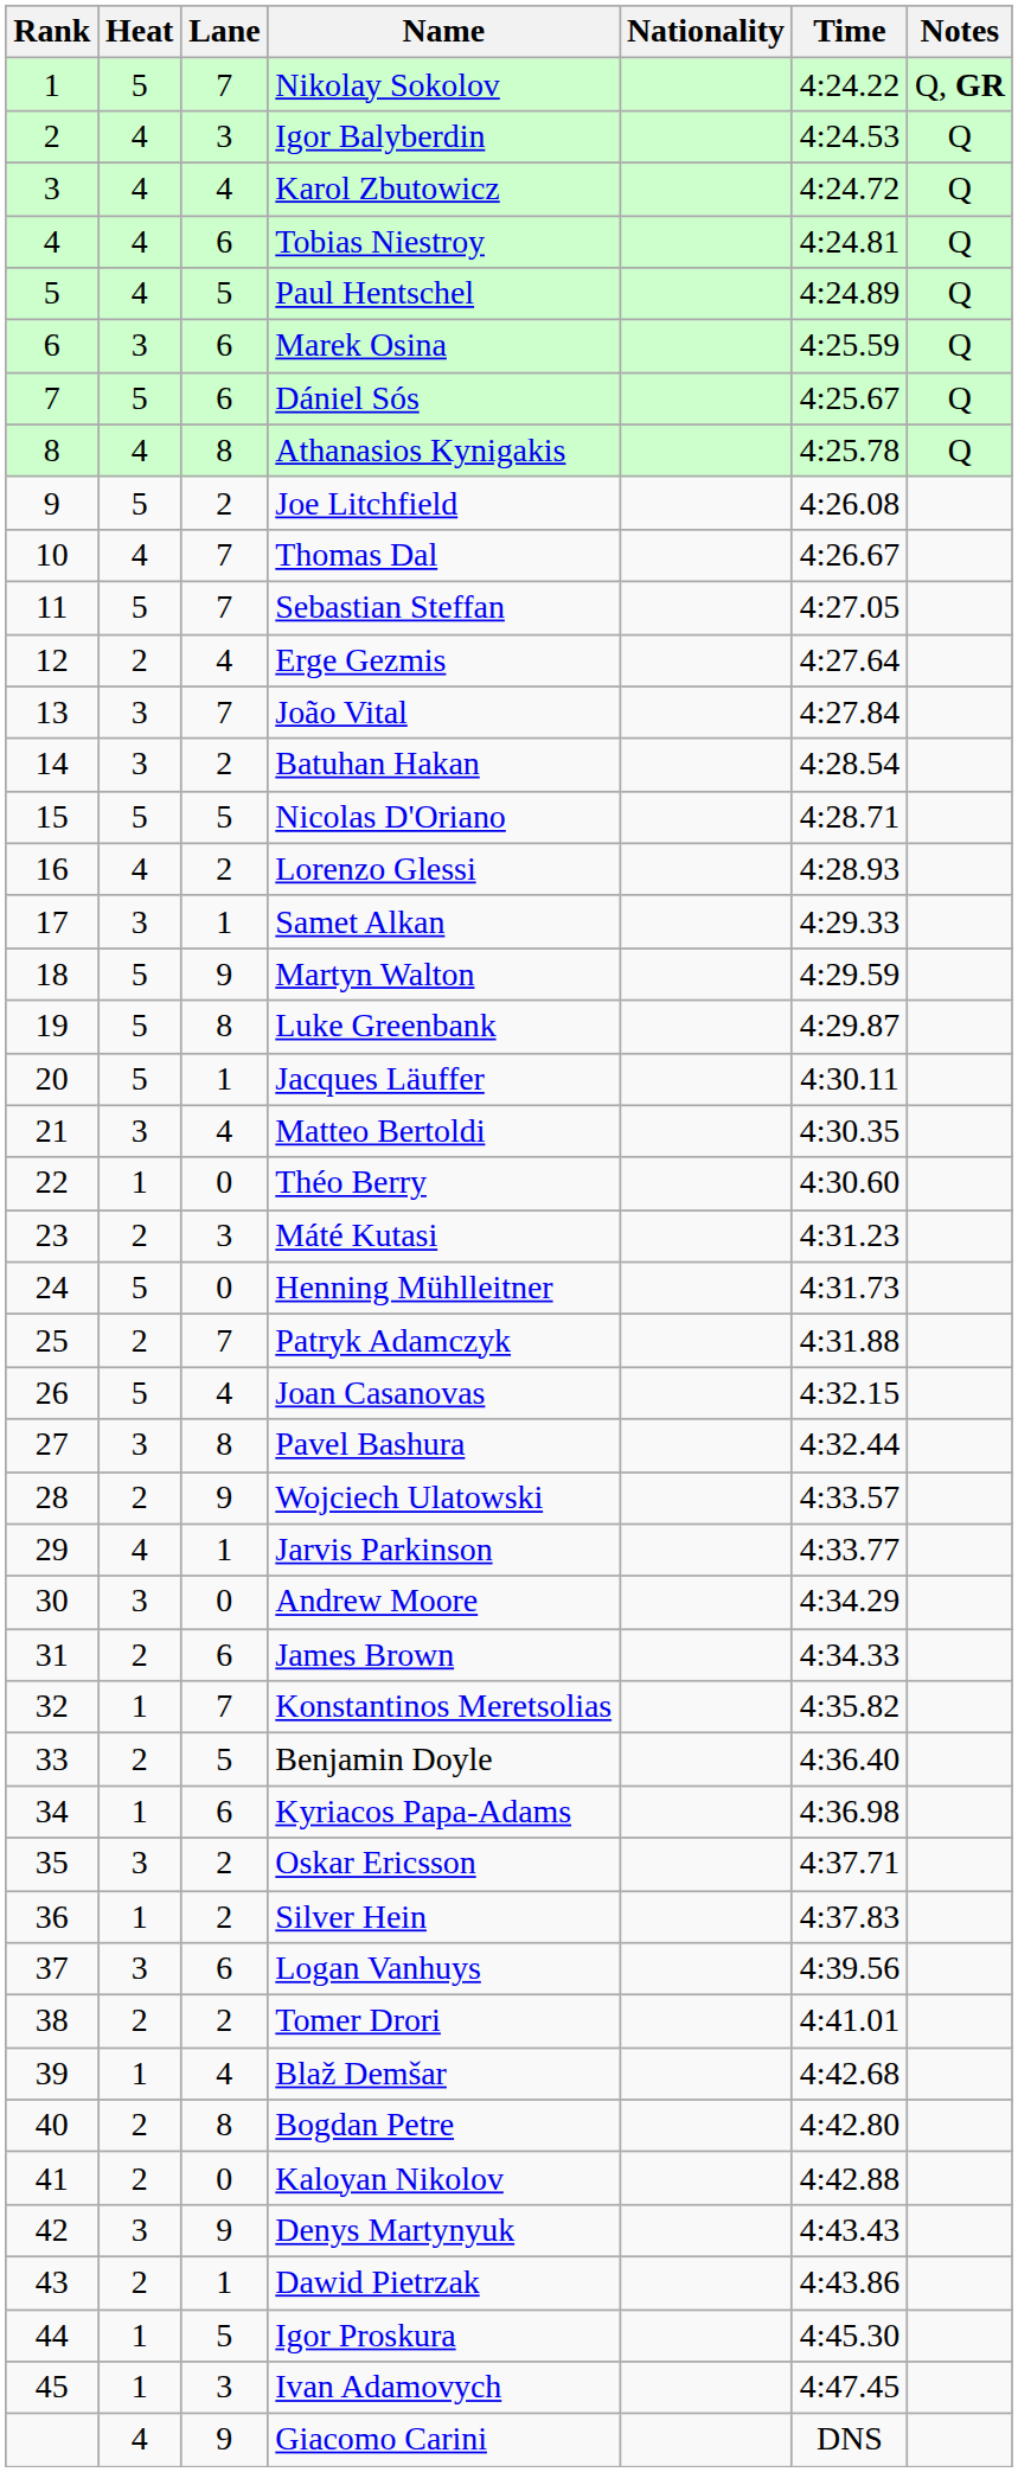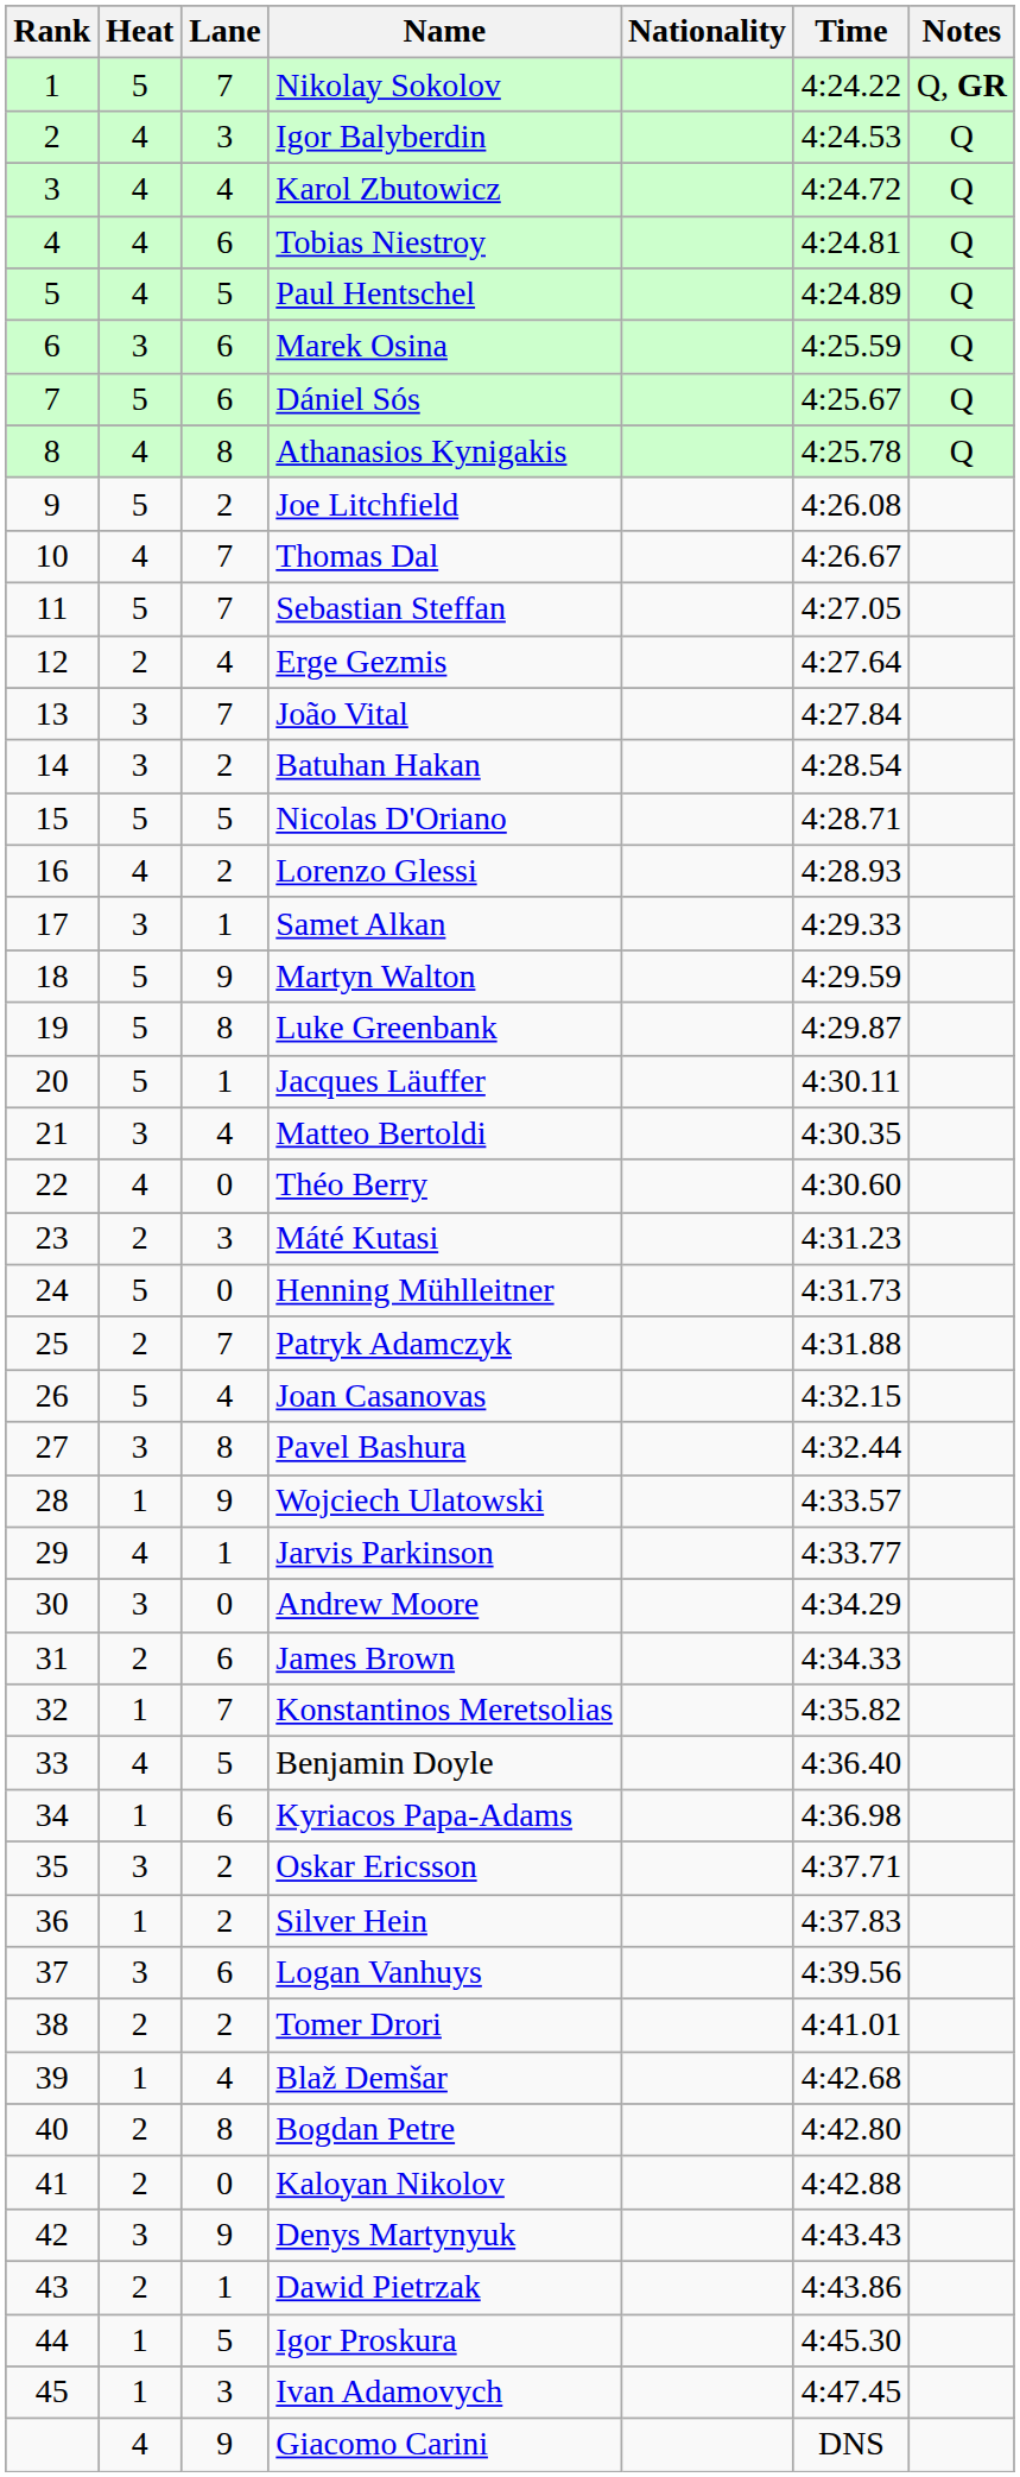Théo Berry | Heat: 1 -> 4
Wojciech Ulatowski | Heat: 2 -> 1
Benjamin Doyle | Heat: 2 -> 4
